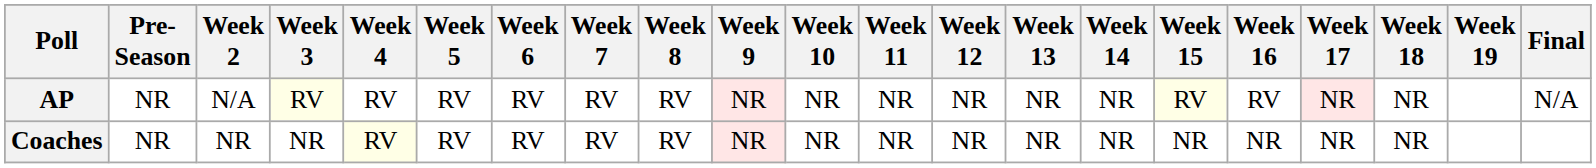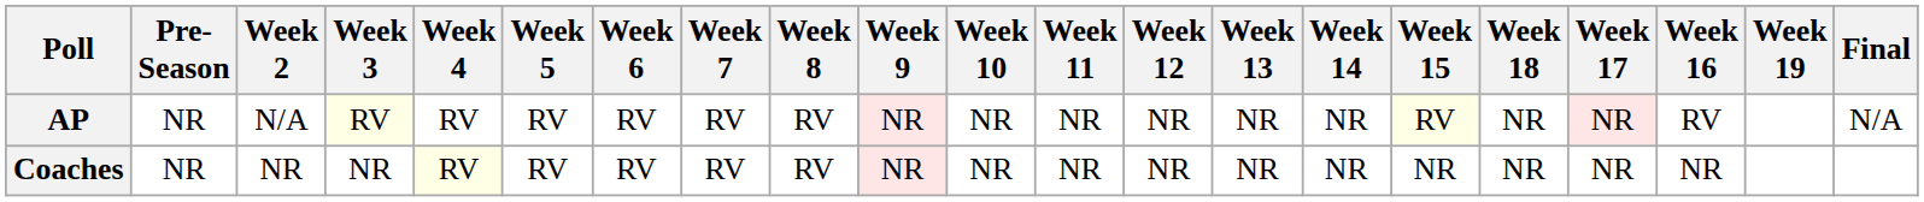columns swapped: Week 16 <-> Week 18
